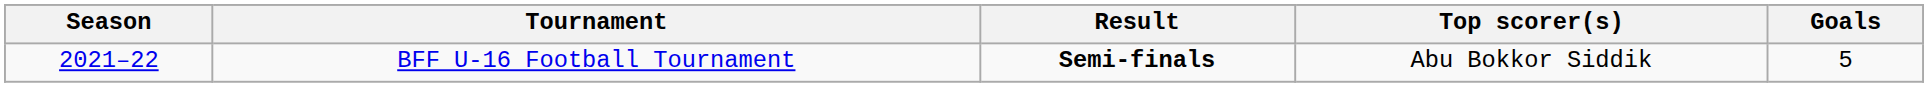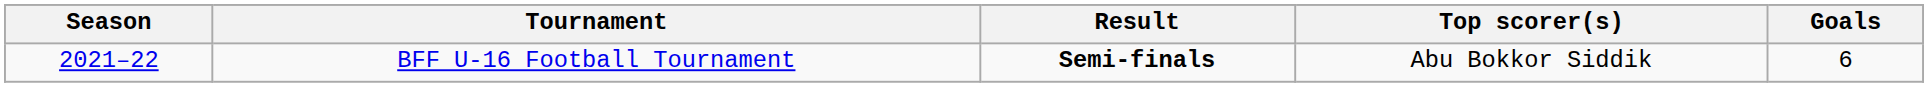BFF U-16 Football Tournament | Goals: 5 -> 6
